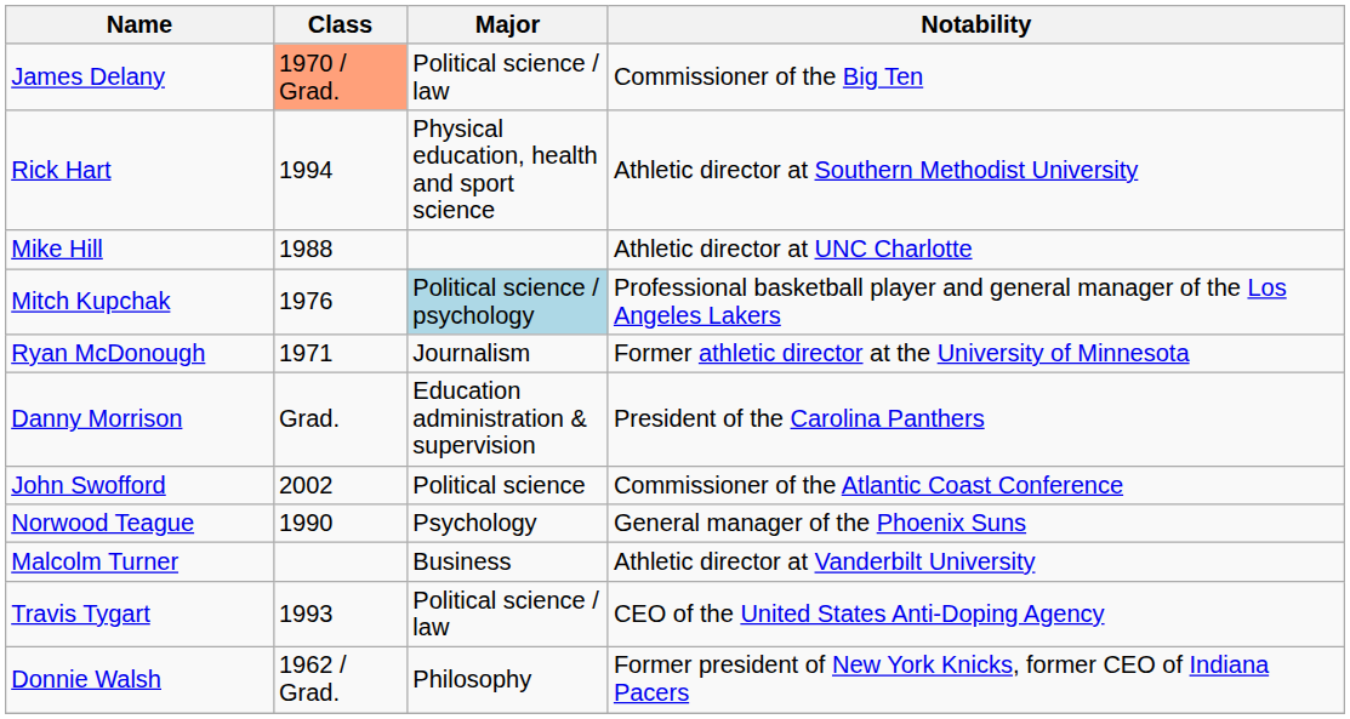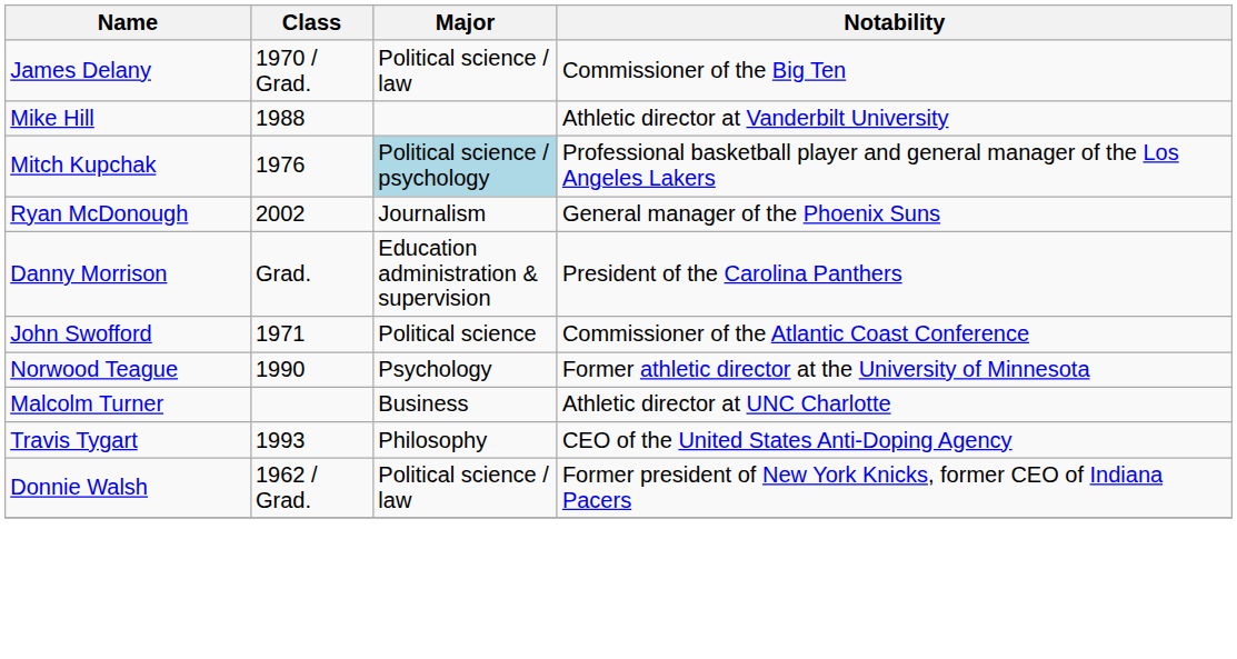James Delany | Class: lightsalmon background -> no background
- row: Rick Hart | 1994 | Physical education, health and sport science | Athletic director at Southern Methodist University
Mike Hill | Notability: Athletic director at UNC Charlotte -> Athletic director at Vanderbilt University
Ryan McDonough | Class: 1971 -> 2002
Ryan McDonough | Notability: Former athletic director at the University of Minnesota -> General manager of the Phoenix Suns
John Swofford | Class: 2002 -> 1971
Norwood Teague | Notability: General manager of the Phoenix Suns -> Former athletic director at the University of Minnesota
Malcolm Turner | Notability: Athletic director at Vanderbilt University -> Athletic director at UNC Charlotte
Travis Tygart | Major: Political science / law -> Philosophy
Donnie Walsh | Major: Philosophy -> Political science / law
